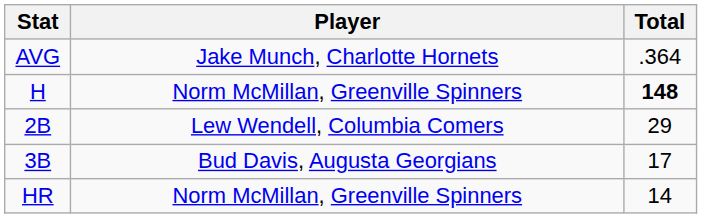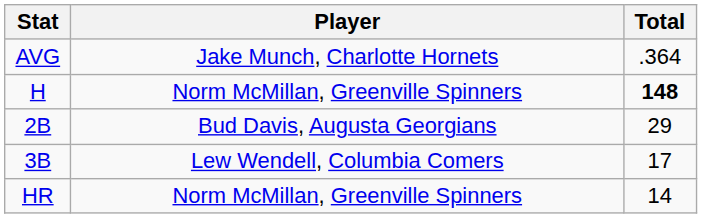2B | Player: Lew Wendell, Columbia Comers -> Bud Davis, Augusta Georgians
3B | Player: Bud Davis, Augusta Georgians -> Lew Wendell, Columbia Comers
